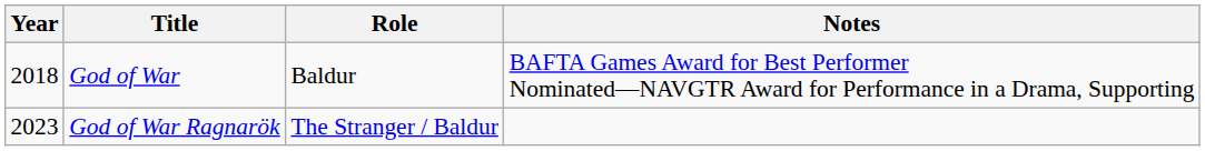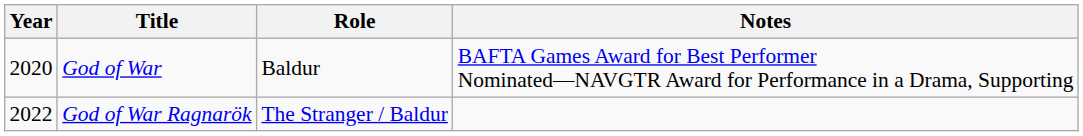God of War | Year: 2018 -> 2020
God of War Ragnarök | Year: 2023 -> 2022
